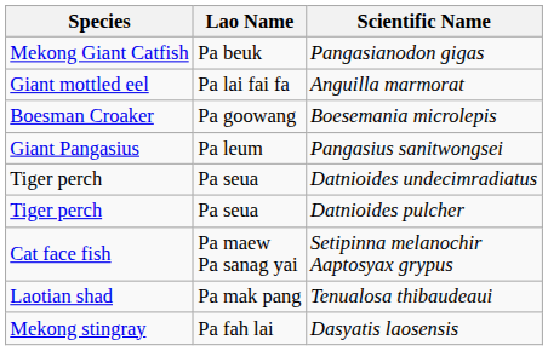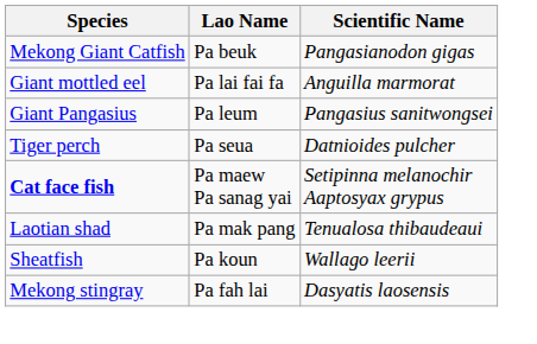- row: Boesman Croaker | Pa goowang | Boesemania microlepis
- row: Tiger perch | Pa seua | Datnioides undecimradiatus
Setipinna melanochir Aaptosyax grypus | Species: normal -> bold
+ row: Sheatfish | Pa koun | Wallago leerii
